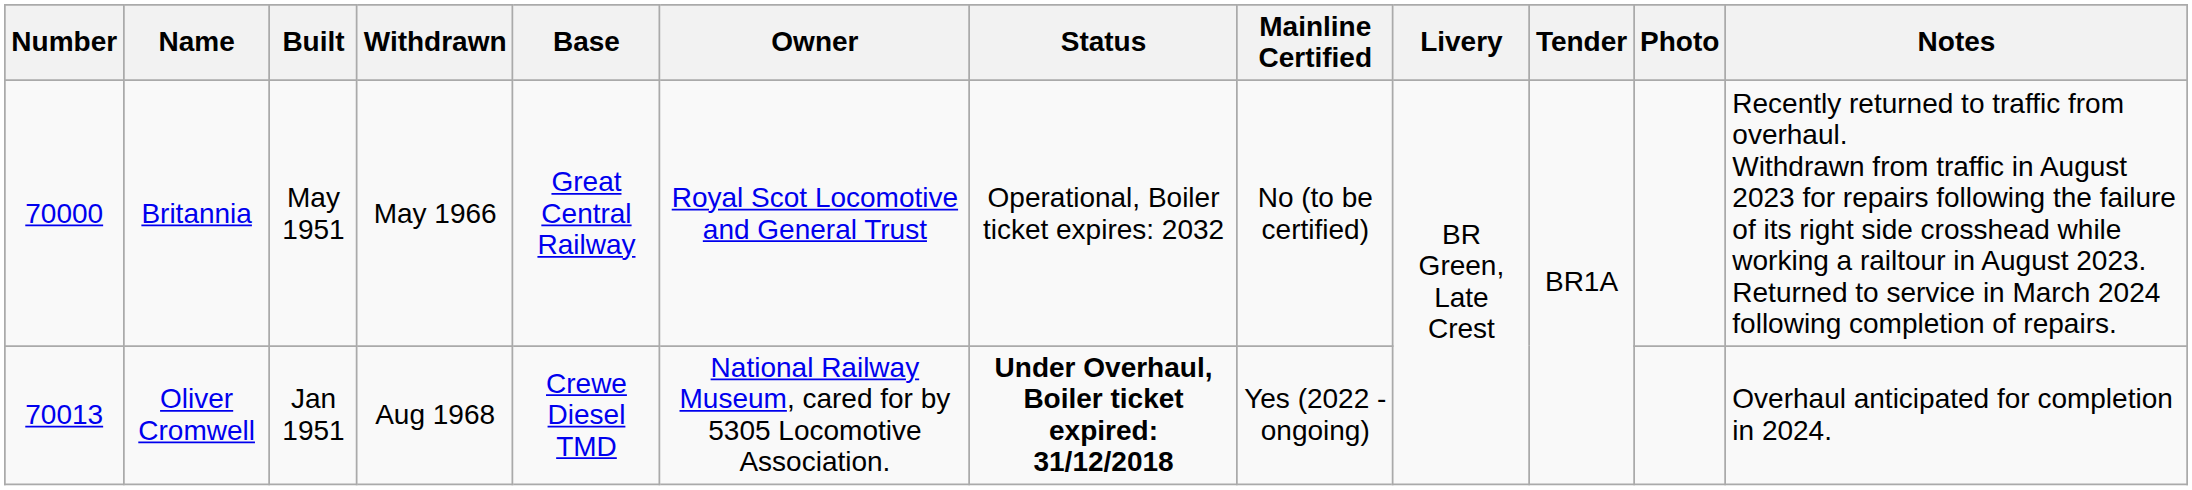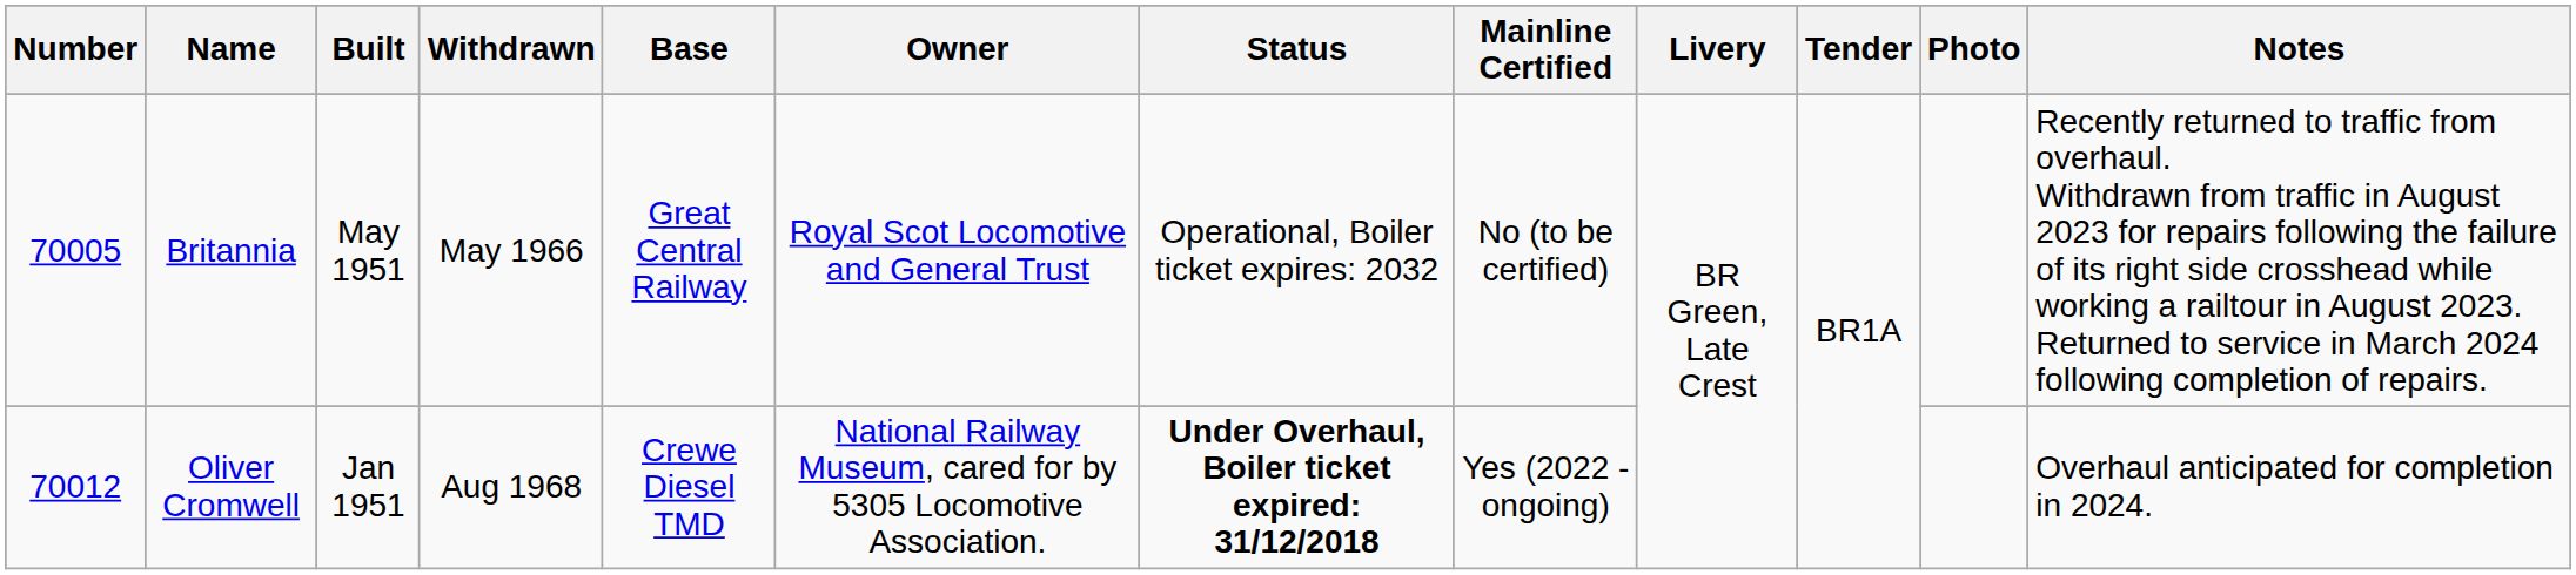Britannia | Number: 70000 -> 70005
Oliver Cromwell | Number: 70013 -> 70012
